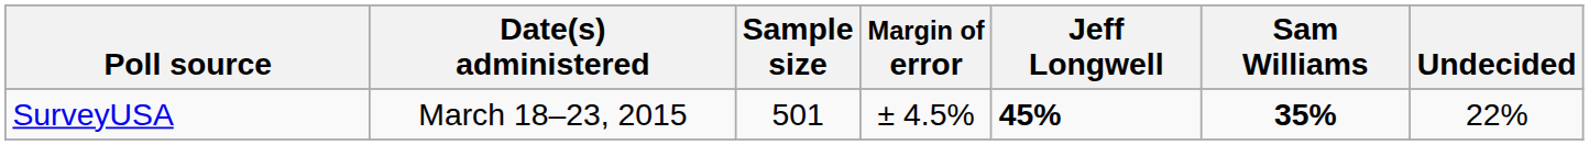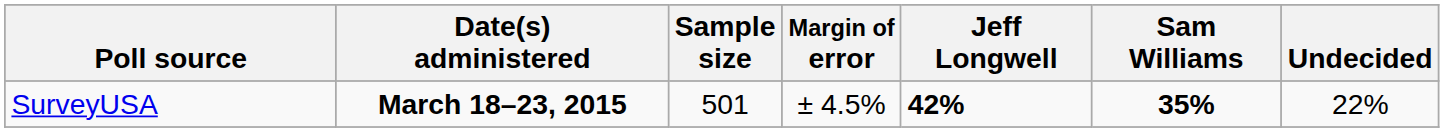SurveyUSA | Date(s) administered: normal -> bold
SurveyUSA | Jeff Longwell: 45% -> 42%
